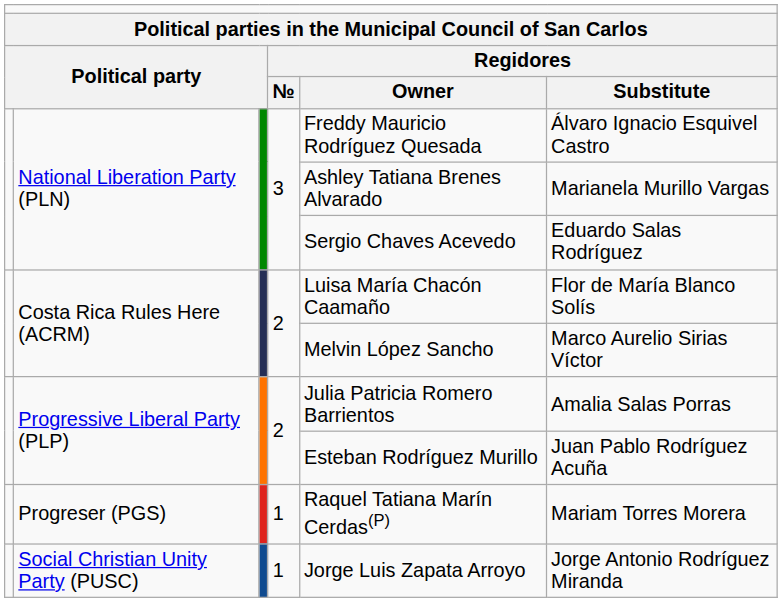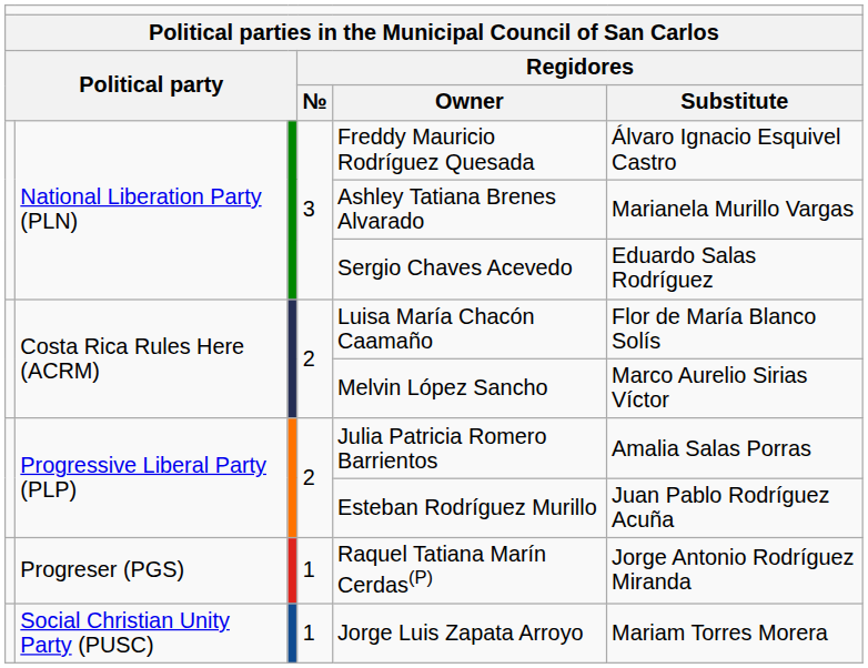Progreser (PGS) | column 6: Mariam Torres Morera -> Jorge Antonio Rodríguez Miranda
Social Christian Unity Party (PUSC) | column 6: Jorge Antonio Rodríguez Miranda -> Mariam Torres Morera
